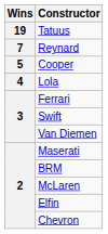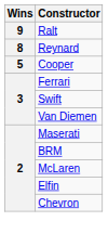- row: 19 | Tatuus
+ row: 9 | Ralt
Reynard | Wins: 7 -> 8
- row: 4 | Lola
